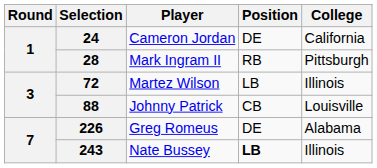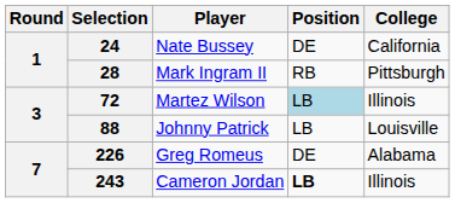24 | Player: Cameron Jordan -> Nate Bussey
72 | Position: no background -> lightblue background
88 | Position: CB -> LB
243 | Player: Nate Bussey -> Cameron Jordan
